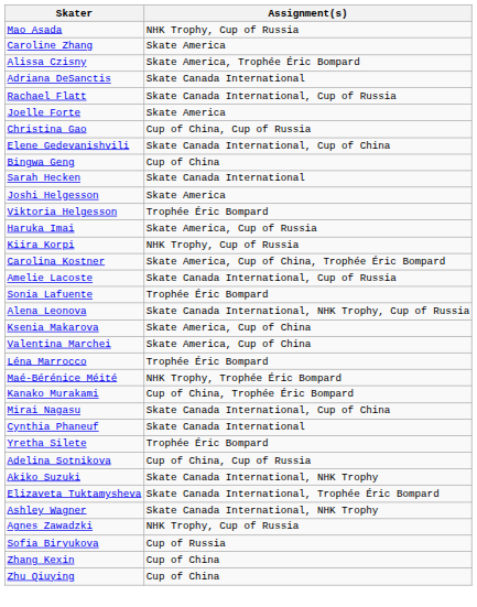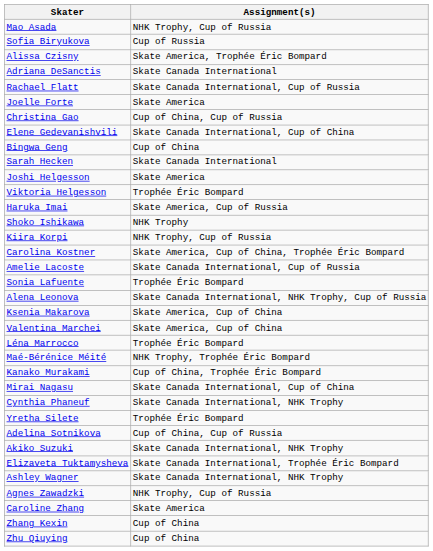rows swapped: Sofia Biryukova <-> Caroline Zhang
+ row: Shoko Ishikawa | NHK Trophy
Cynthia Phaneuf | Assignment(s): Skate Canada International -> Skate Canada International, NHK Trophy
